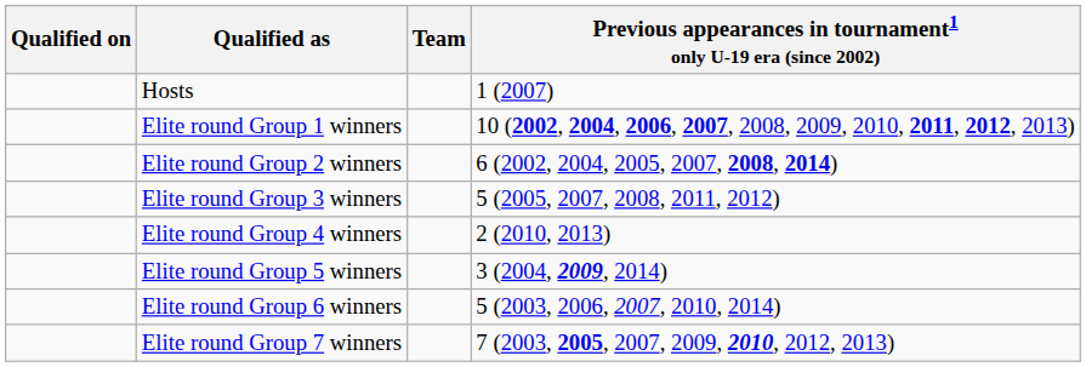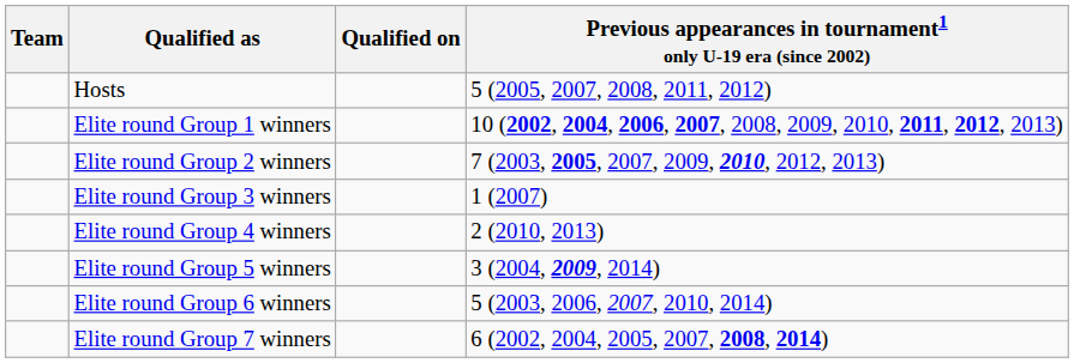columns swapped: Team <-> Qualified on
Hosts | column 4: 1 (2007) -> 5 (2005, 2007, 2008, 2011, 2012)
Elite round Group 2 winners | column 4: 6 (2002, 2004, 2005, 2007, 2008, 2014) -> 7 (2003, 2005, 2007, 2009, 2010, 2012, 2013)
Elite round Group 3 winners | column 4: 5 (2005, 2007, 2008, 2011, 2012) -> 1 (2007)
Elite round Group 7 winners | column 4: 7 (2003, 2005, 2007, 2009, 2010, 2012, 2013) -> 6 (2002, 2004, 2005, 2007, 2008, 2014)
